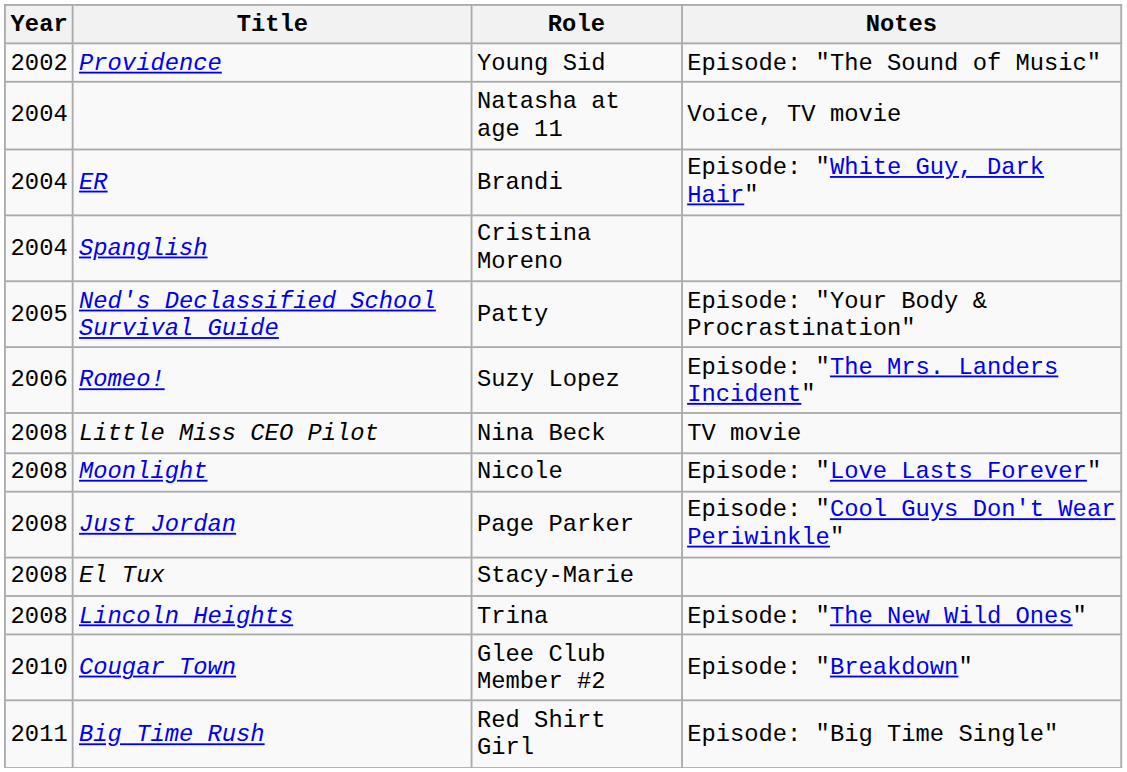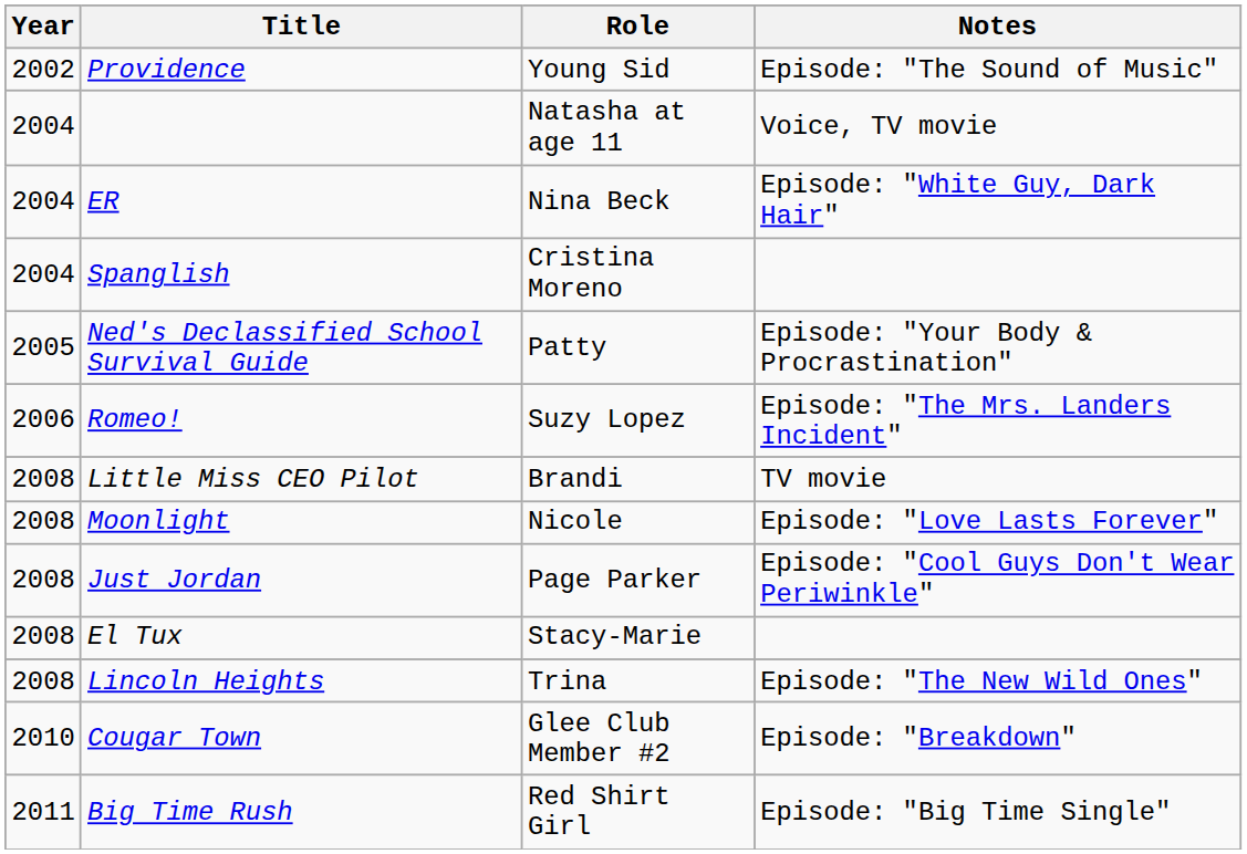ER | Role: Brandi -> Nina Beck
Little Miss CEO Pilot | Role: Nina Beck -> Brandi
